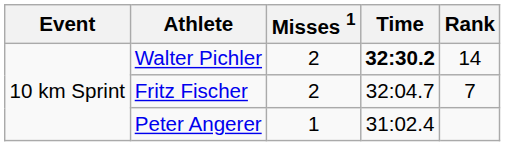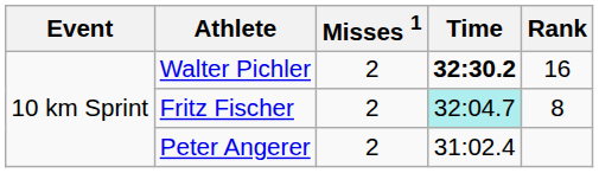Walter Pichler | Rank: 14 -> 16
Fritz Fischer | Time: no background -> paleturquoise background
Fritz Fischer | Rank: 7 -> 8
Peter Angerer | Misses 1: 1 -> 2
